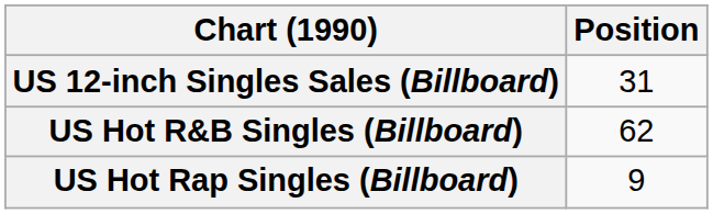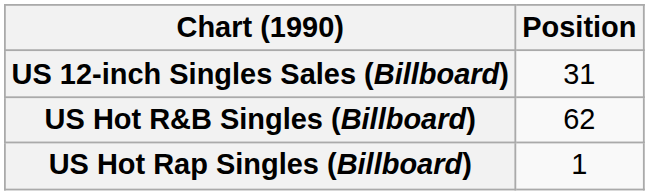US Hot Rap Singles (Billboard) | Position: 9 -> 1
